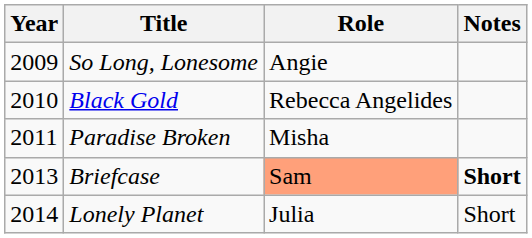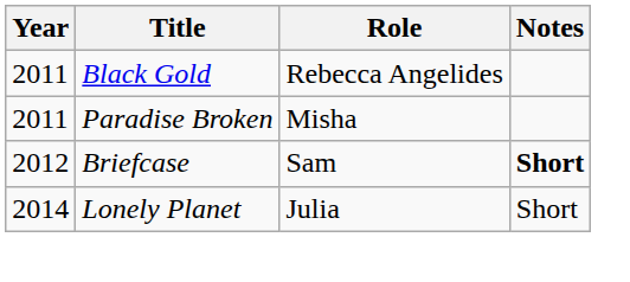- row: 2009 | So Long, Lonesome | Angie
Black Gold | Year: 2010 -> 2011
Briefcase | Year: 2013 -> 2012
Briefcase | Role: lightsalmon background -> no background
